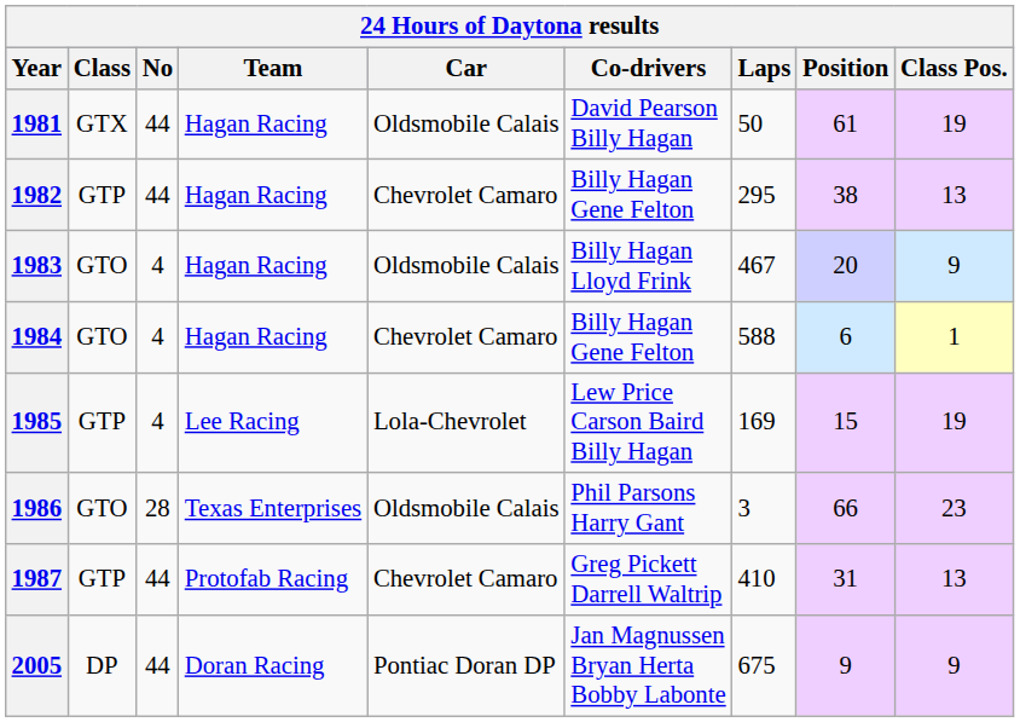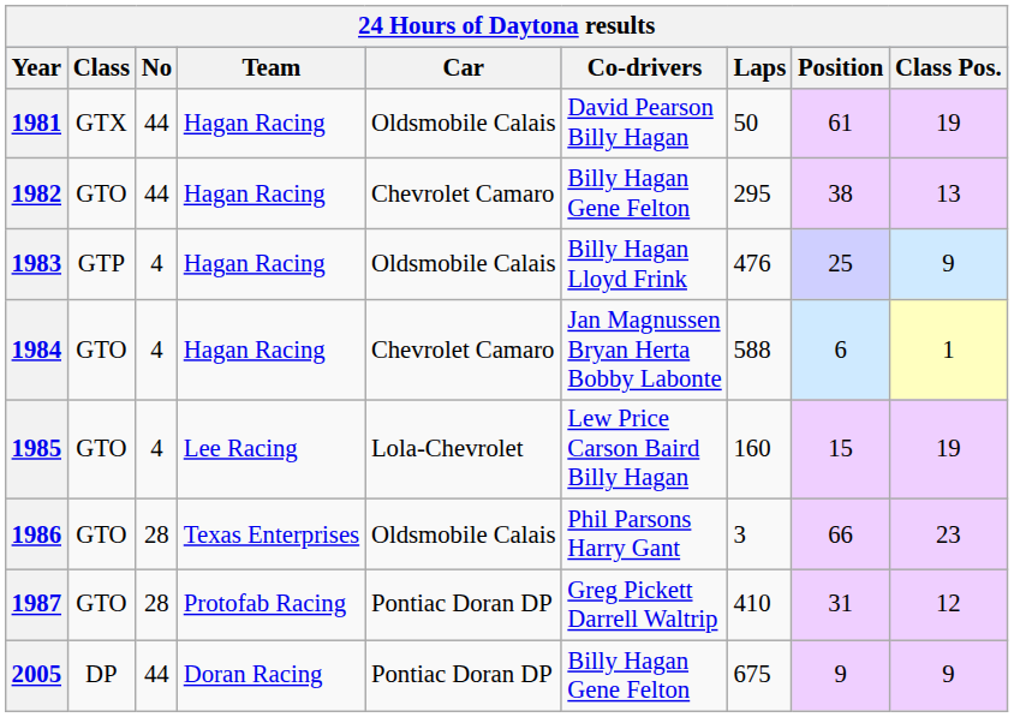1982 | Class: GTP -> GTO
1983 | Class: GTO -> GTP
1983 | Laps: 467 -> 476
1983 | Position: 20 -> 25
1984 | Co-drivers: Billy Hagan Gene Felton -> Jan Magnussen Bryan Herta Bobby Labonte
1985 | Class: GTP -> GTO
1985 | Laps: 169 -> 160
1987 | Class: GTP -> GTO
1987 | No: 44 -> 28
1987 | Car: Chevrolet Camaro -> Pontiac Doran DP
1987 | Class Pos.: 13 -> 12
2005 | Co-drivers: Jan Magnussen Bryan Herta Bobby Labonte -> Billy Hagan Gene Felton
